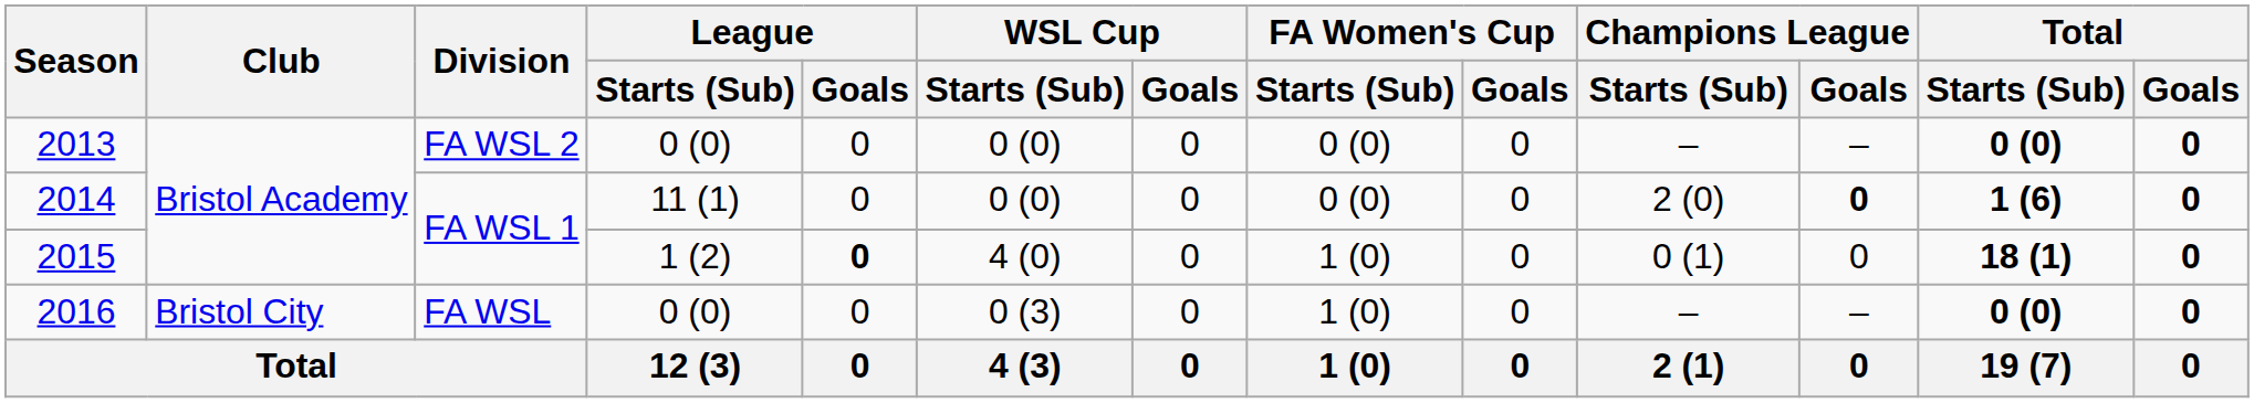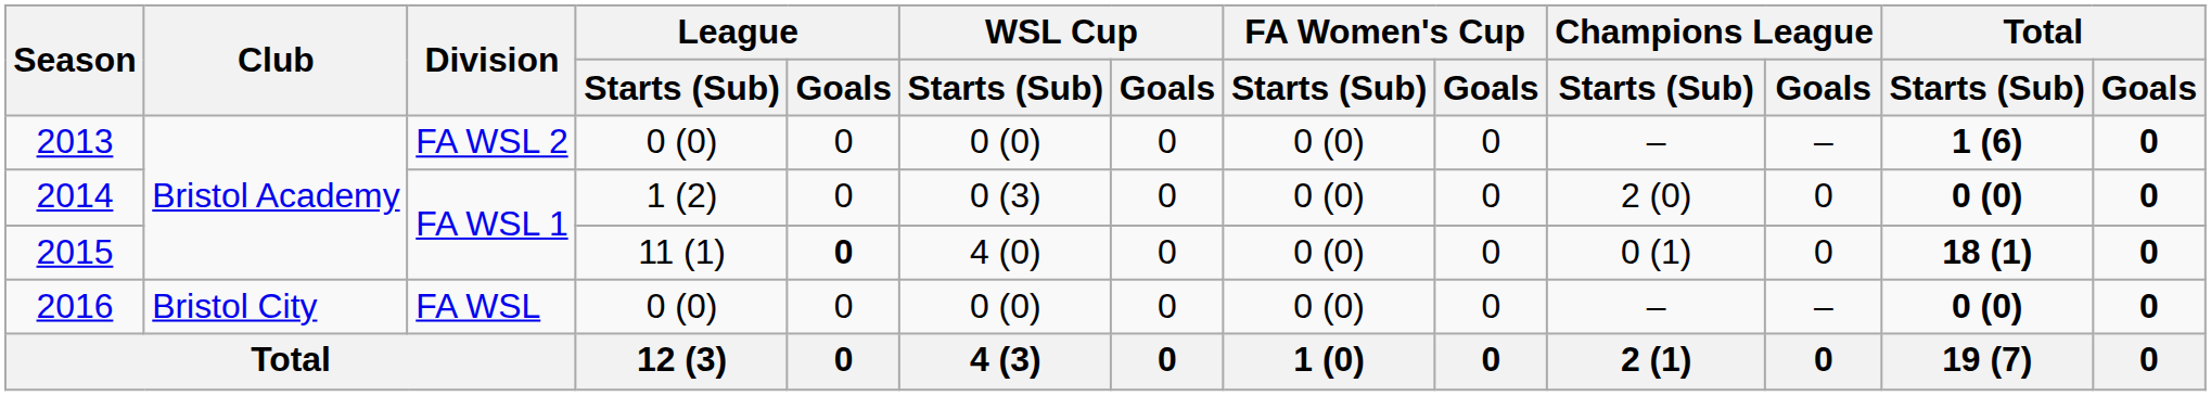2013 | Total / Starts (Sub): 0 (0) -> 1 (6)
2014 | League / Starts (Sub): 11 (1) -> 1 (2)
2014 | WSL Cup / Starts (Sub): 0 (0) -> 0 (3)
2014 | Champions League / Goals: bold -> normal
2014 | Total / Starts (Sub): 1 (6) -> 0 (0)
2015 | League / Starts (Sub): 1 (2) -> 11 (1)
2015 | FA Women's Cup / Starts (Sub): 1 (0) -> 0 (0)
2016 | WSL Cup / Starts (Sub): 0 (3) -> 0 (0)
2016 | FA Women's Cup / Starts (Sub): 1 (0) -> 0 (0)
